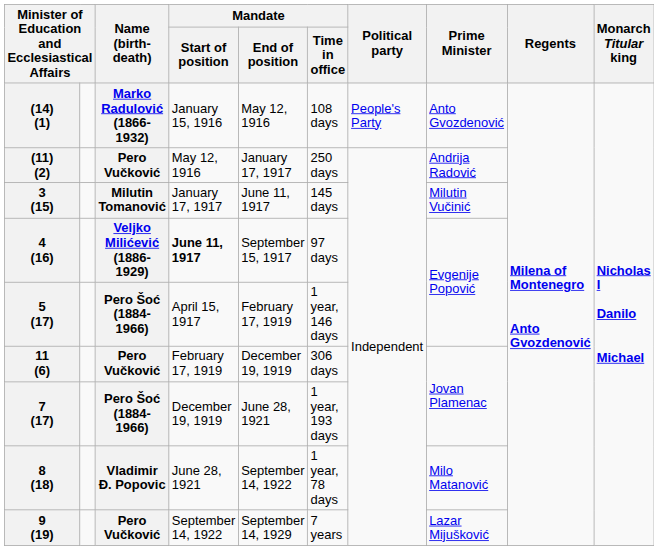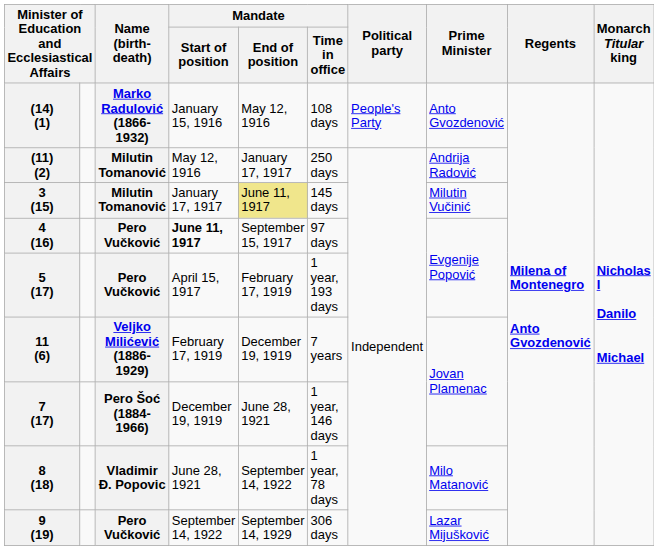(11) (2) | Name (birth-death): Pero Vučković -> Milutin Tomanović
3 (15) | Mandate / End of position: no background -> khaki background
4 (16) | Name (birth-death): Veljko Milićević (1886-1929) -> Pero Vučković
5 (17) | Name (birth-death): Pero Šoć (1884-1966) -> Pero Vučković
5 (17) | Mandate / Time in office: 1 year, 146 days -> 1 year, 193 days
11 (6) | Name (birth-death): Pero Vučković -> Veljko Milićević (1886-1929)
11 (6) | Mandate / Time in office: 306 days -> 7 years
7 (17) | Mandate / Time in office: 1 year, 193 days -> 1 year, 146 days
9 (19) | Mandate / Time in office: 7 years -> 306 days
